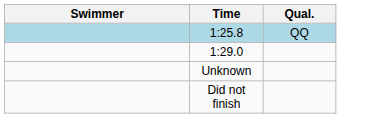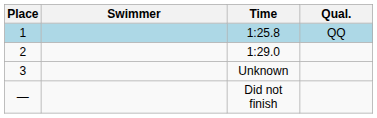+ column: Place | 1 | 2 | 3 | —
